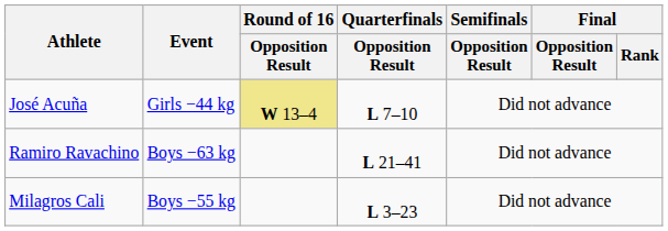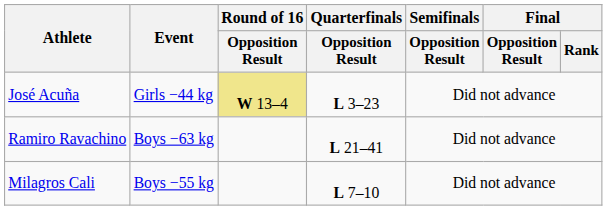José Acuña | Quarterfinals / Opposition Result: L 7–10 -> L 3–23
Milagros Cali | Quarterfinals / Opposition Result: L 3–23 -> L 7–10
